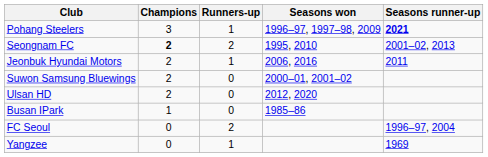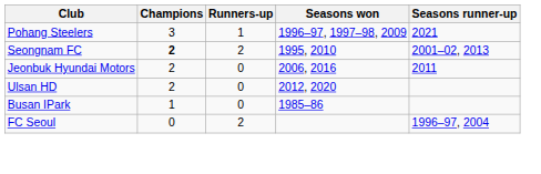Pohang Steelers | Seasons runner-up: bold -> normal
Jeonbuk Hyundai Motors | Runners-up: 1 -> 0
- row: Suwon Samsung Bluewings | 2 | 0 | 2000–01, 2001–02
- row: Yangzee | 0 | 1 | 1969
